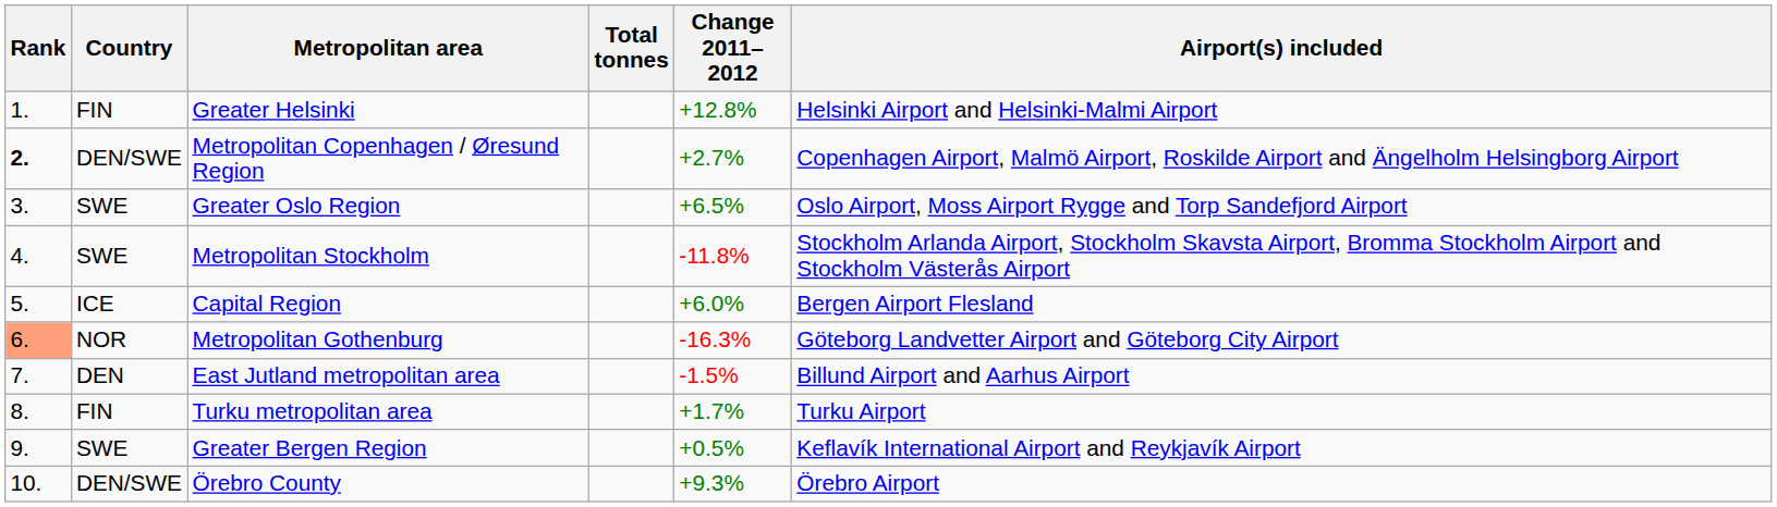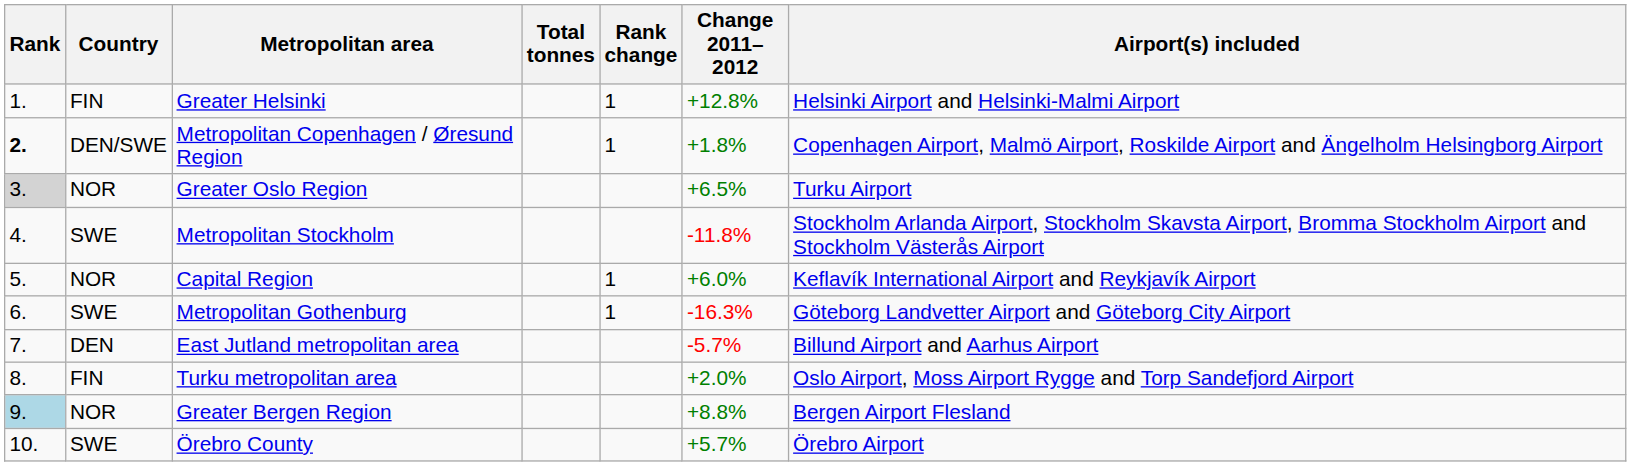+ column: Rank change | 1 | 1 | 1 | 1
Metropolitan Copenhagen / Øresund Region | Change 2011–2012: +2.7% -> +1.8%
Greater Oslo Region | Rank: no background -> lightgrey background
Greater Oslo Region | Country: SWE -> NOR
Greater Oslo Region | Airport(s) included: Oslo Airport, Moss Airport Rygge and Torp Sandefjord Airport -> Turku Airport
Capital Region | Country: ICE -> NOR
Capital Region | Airport(s) included: Bergen Airport Flesland -> Keflavík International Airport and Reykjavík Airport
Metropolitan Gothenburg | Rank: lightsalmon background -> no background
Metropolitan Gothenburg | Country: NOR -> SWE
East Jutland metropolitan area | Change 2011–2012: -1.5% -> -5.7%
Turku metropolitan area | Change 2011–2012: +1.7% -> +2.0%
Turku metropolitan area | Airport(s) included: Turku Airport -> Oslo Airport, Moss Airport Rygge and Torp Sandefjord Airport
Greater Bergen Region | Rank: no background -> lightblue background
Greater Bergen Region | Country: SWE -> NOR
Greater Bergen Region | Change 2011–2012: +0.5% -> +8.8%
Greater Bergen Region | Airport(s) included: Keflavík International Airport and Reykjavík Airport -> Bergen Airport Flesland
Örebro County | Country: DEN/SWE -> SWE
Örebro County | Change 2011–2012: +9.3% -> +5.7%
